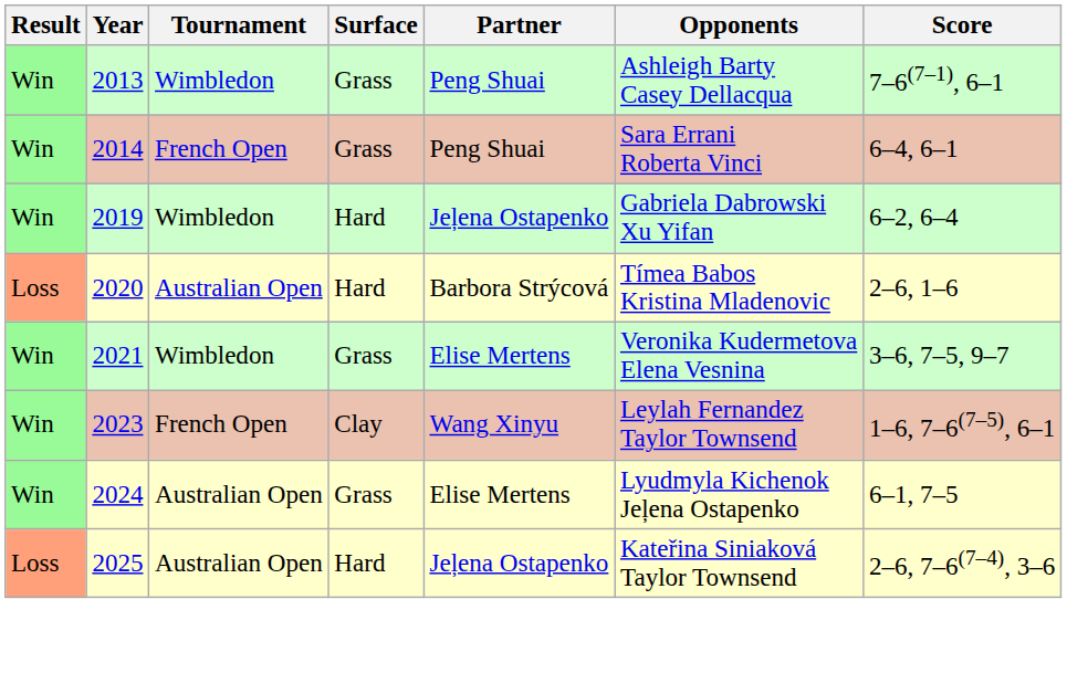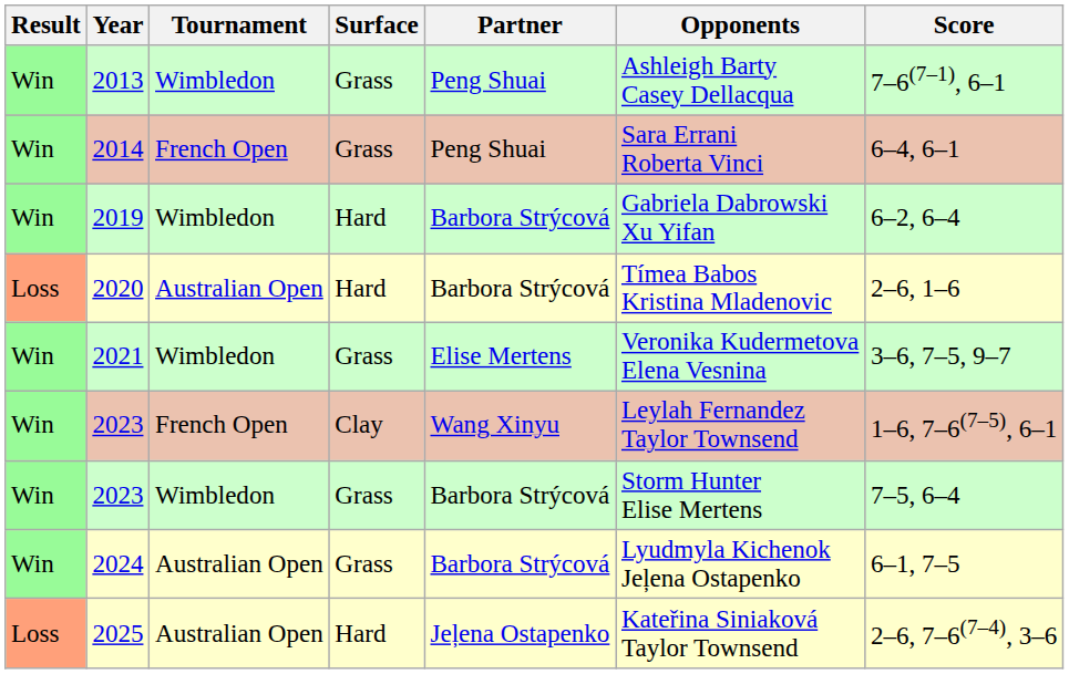2019 | Partner: Jeļena Ostapenko -> Barbora Strýcová
+ row: Win | 2023 | Wimbledon | Grass | Barbora Strýcová | Storm Hunter Elise Mertens | 7–5, 6–4
2024 | Partner: Elise Mertens -> Barbora Strýcová
